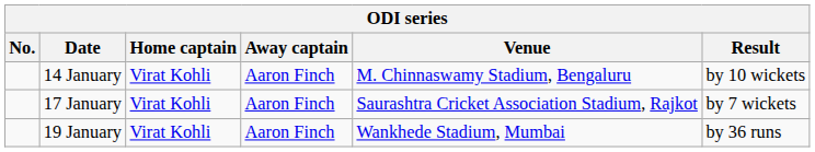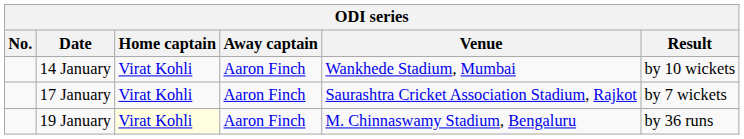14 January | Venue: M. Chinnaswamy Stadium, Bengaluru -> Wankhede Stadium, Mumbai
19 January | Home captain: no background -> lightyellow background
19 January | Venue: Wankhede Stadium, Mumbai -> M. Chinnaswamy Stadium, Bengaluru
